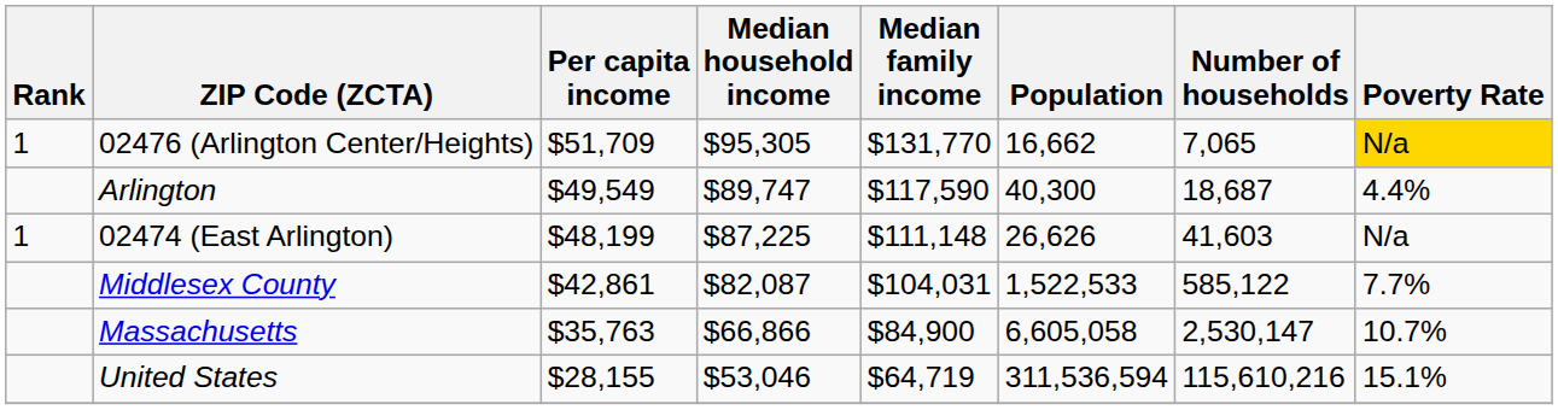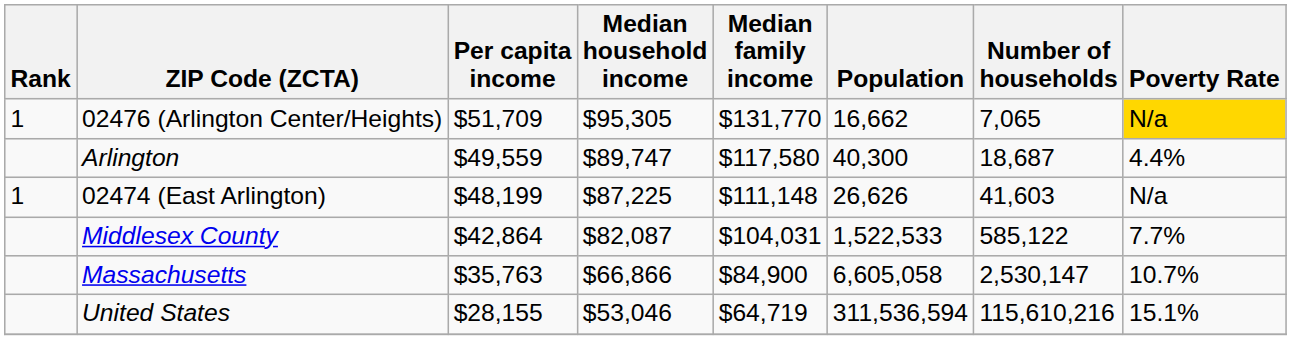Arlington | Per capita income: $49,549 -> $49,559
Arlington | Median family income: $117,590 -> $117,580
Middlesex County | Per capita income: $42,861 -> $42,864
